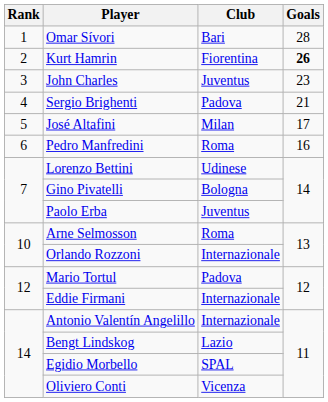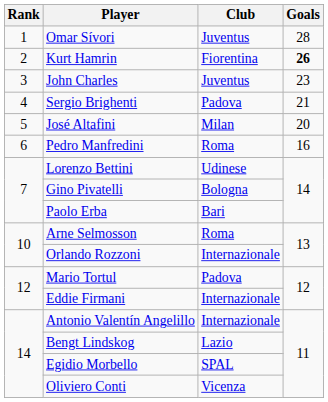Omar Sívori | Club: Bari -> Juventus
José Altafini | Goals: 17 -> 20
Paolo Erba | Club: Juventus -> Bari
